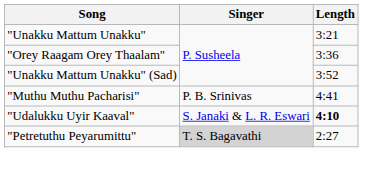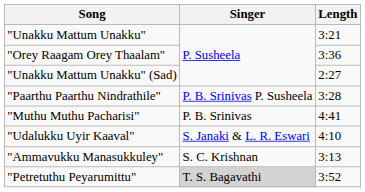"Unakku Mattum Unakku" (Sad) | Length: 3:52 -> 2:27
+ row: "Paarthu Paarthu Nindrathile" | P. B. Srinivas P. Susheela | 3:28
"Udalukku Uyir Kaaval" | Length: bold -> normal
+ row: "Ammavukku Manasukkuley" | S. C. Krishnan | 3:13
"Petretuthu Peyarumittu" | Length: 2:27 -> 3:52
